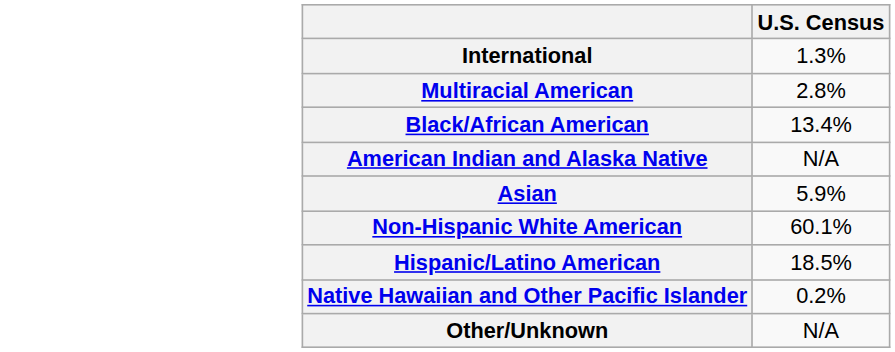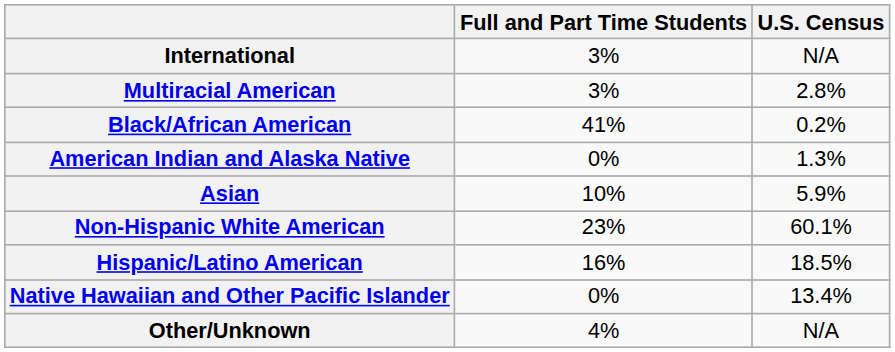+ column: Full and Part Time Students | 3% | 3% | 41% | 0% | 10% | 23% | 16% | 0% | 4%
International | U.S. Census: 1.3% -> N/A
Black/African American | U.S. Census: 13.4% -> 0.2%
American Indian and Alaska Native | U.S. Census: N/A -> 1.3%
Native Hawaiian and Other Pacific Islander | U.S. Census: 0.2% -> 13.4%
